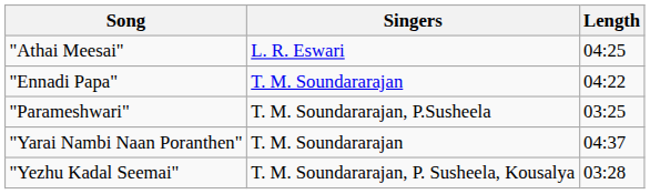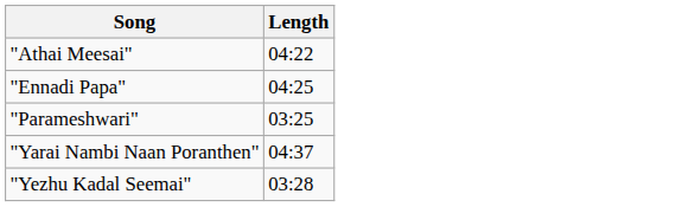- column: Singers | L. R. Eswari | T. M. Soundararajan | T. M. Soundararajan, P.Susheela | T. M. Soundararajan | T. M. Soundararajan, P. Susheela, Kousalya
"Athai Meesai" | Length: 04:25 -> 04:22
"Ennadi Papa" | Length: 04:22 -> 04:25
